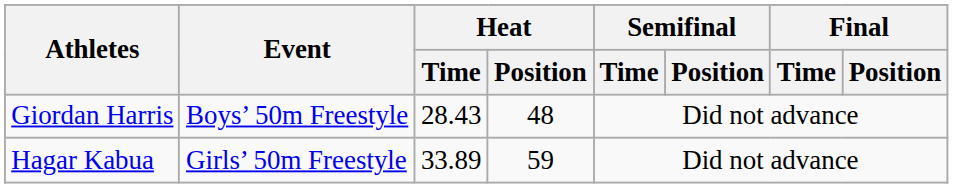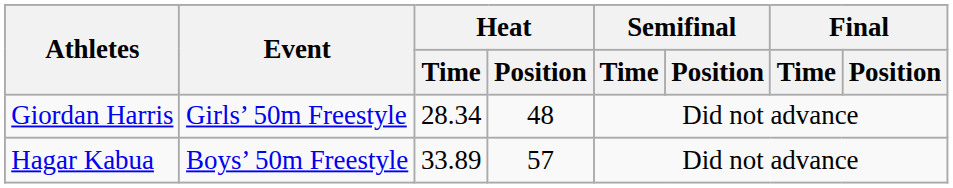Giordan Harris | Event: Boys’ 50m Freestyle -> Girls’ 50m Freestyle
Giordan Harris | Heat / Time: 28.43 -> 28.34
Hagar Kabua | Event: Girls’ 50m Freestyle -> Boys’ 50m Freestyle
Hagar Kabua | Heat / Position: 59 -> 57
